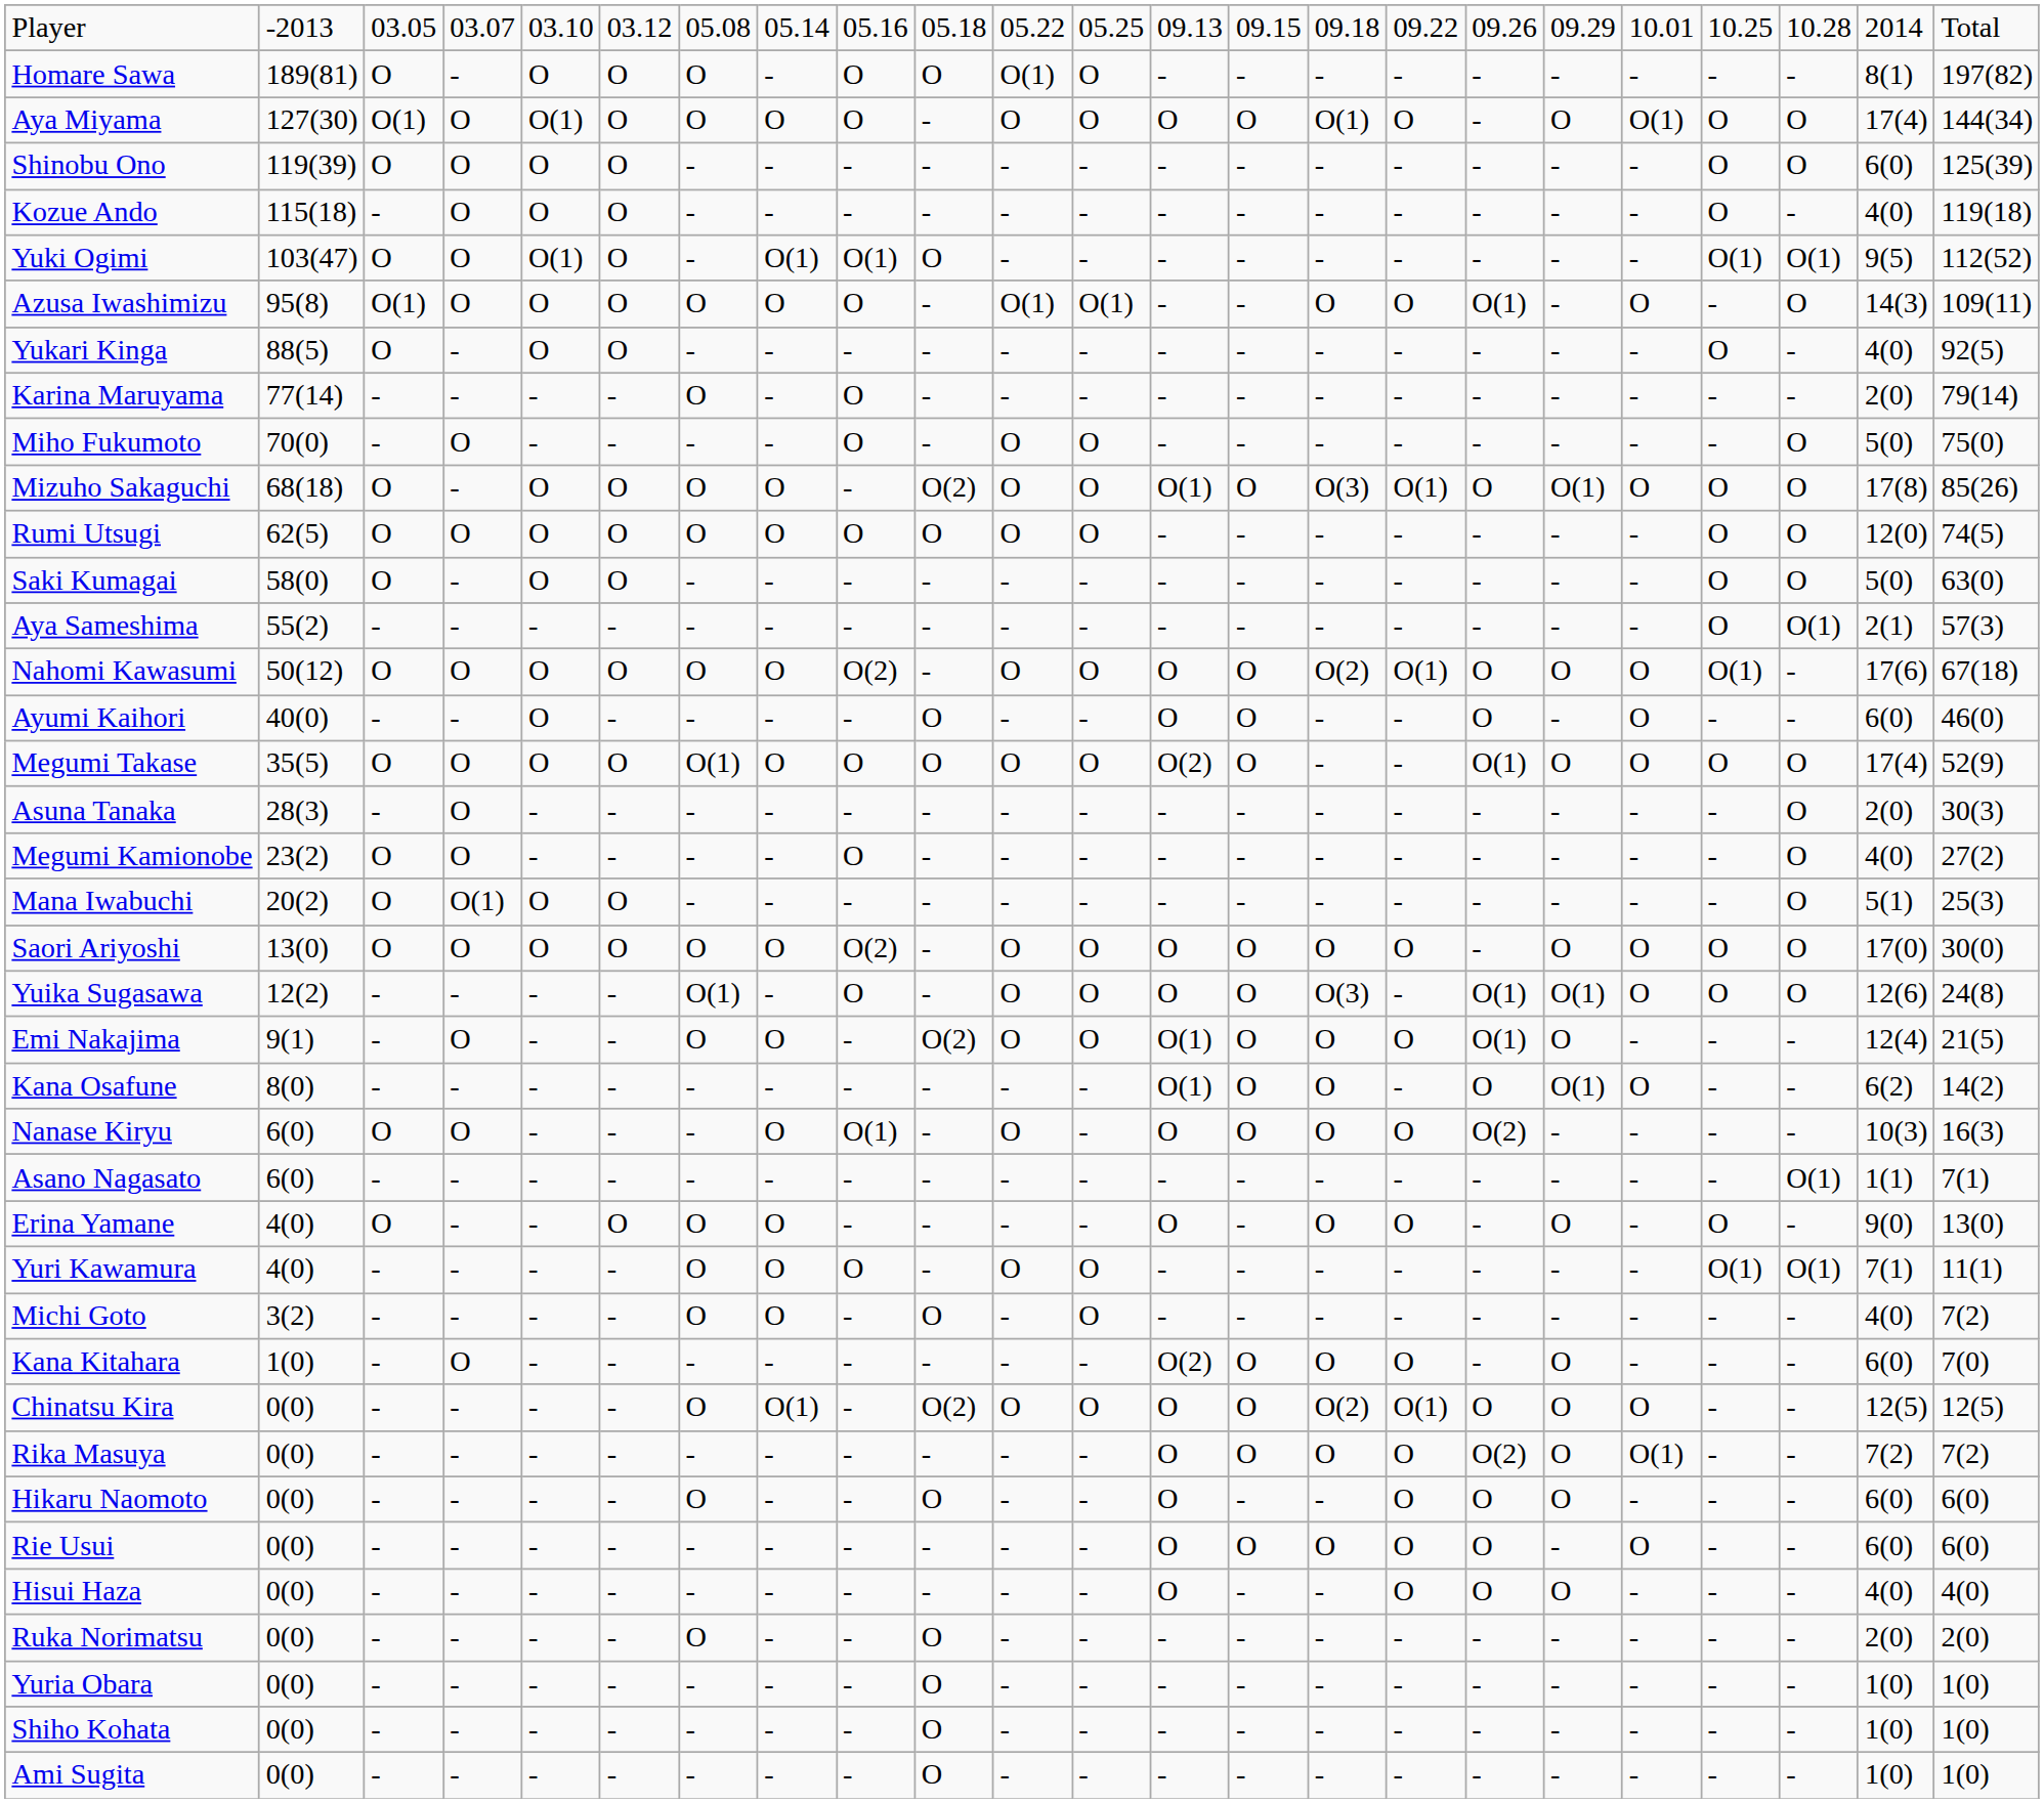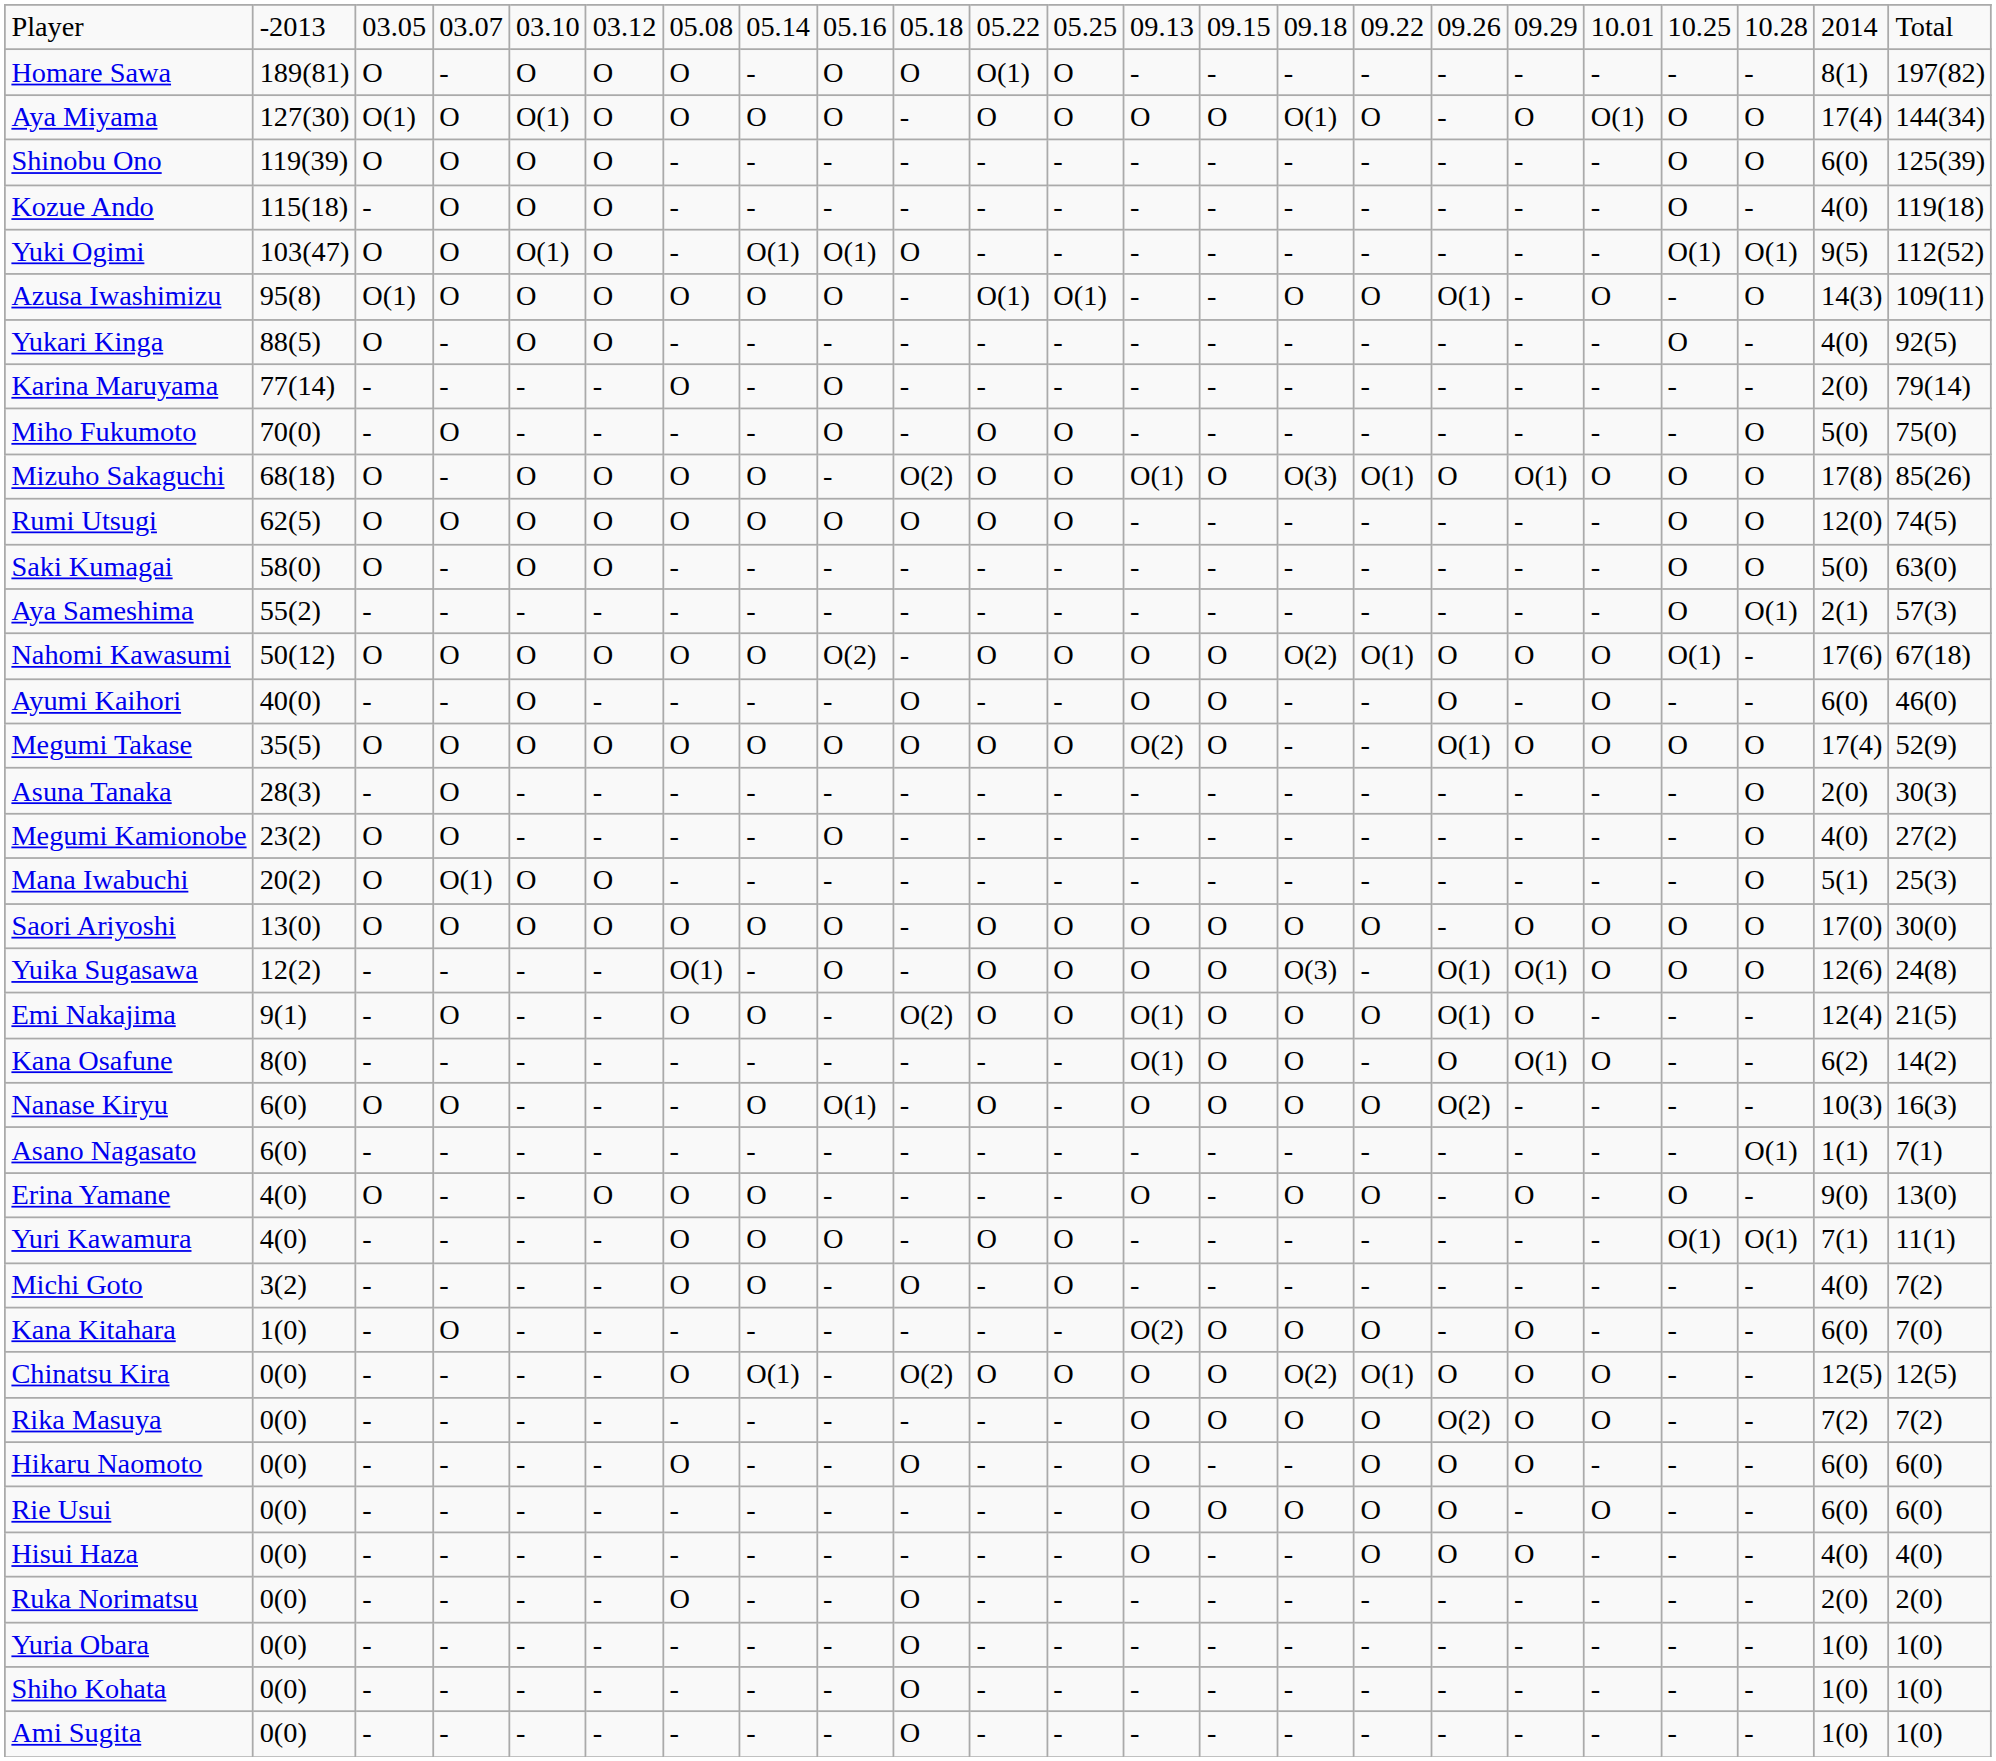Megumi Takase | column 7: O(1) -> O
Saori Ariyoshi | column 9: O(2) -> O
Rika Masuya | column 19: O(1) -> O
